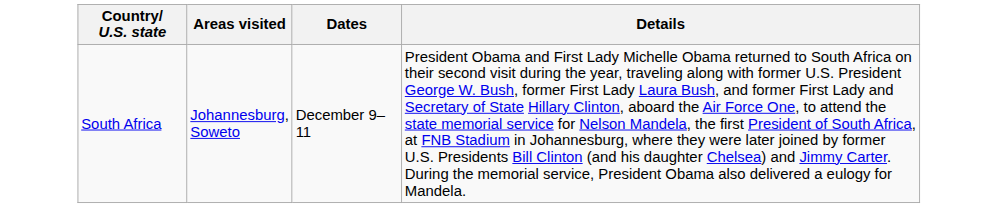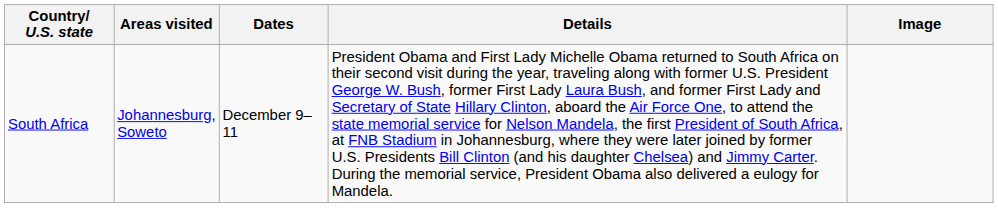+ column: Image
